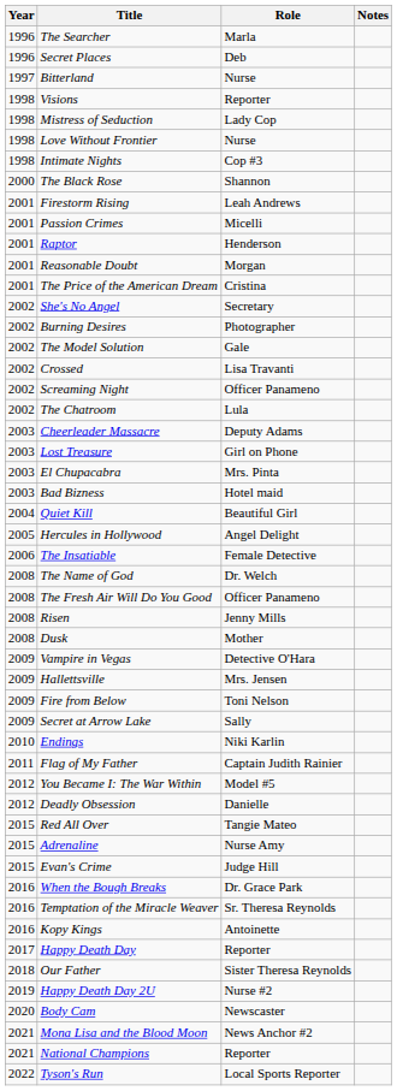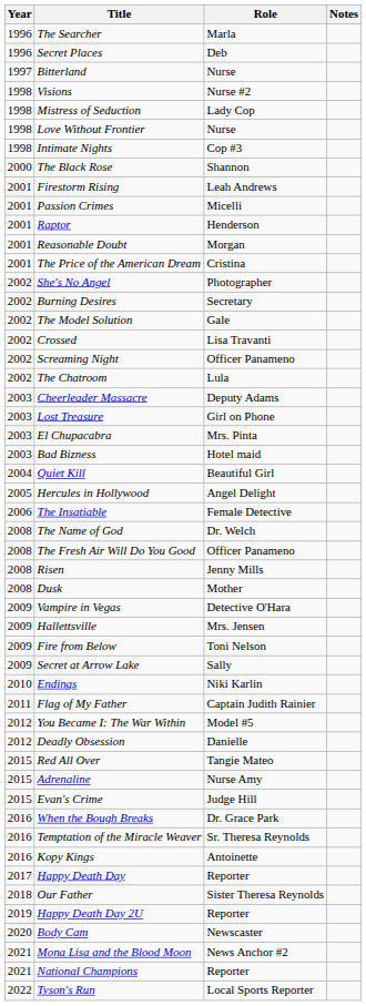Visions | Role: Reporter -> Nurse #2
She's No Angel | Role: Secretary -> Photographer
Burning Desires | Role: Photographer -> Secretary
Happy Death Day 2U | Role: Nurse #2 -> Reporter
